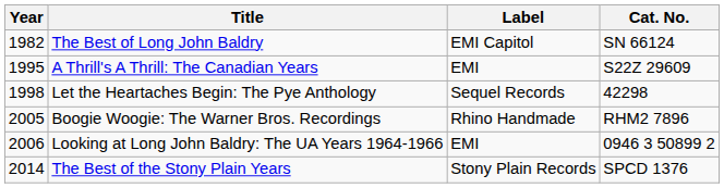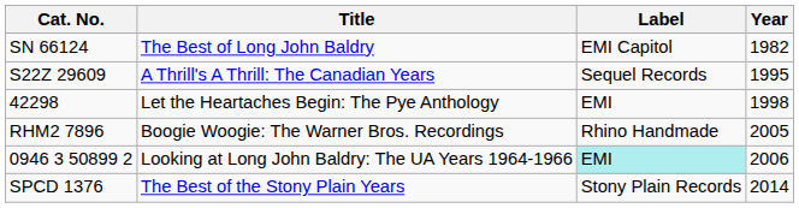columns swapped: Year <-> Cat. No.
A Thrill's A Thrill: The Canadian Years | Label: EMI -> Sequel Records
Let the Heartaches Begin: The Pye Anthology | Label: Sequel Records -> EMI
Looking at Long John Baldry: The UA Years 1964-1966 | Label: no background -> paleturquoise background
